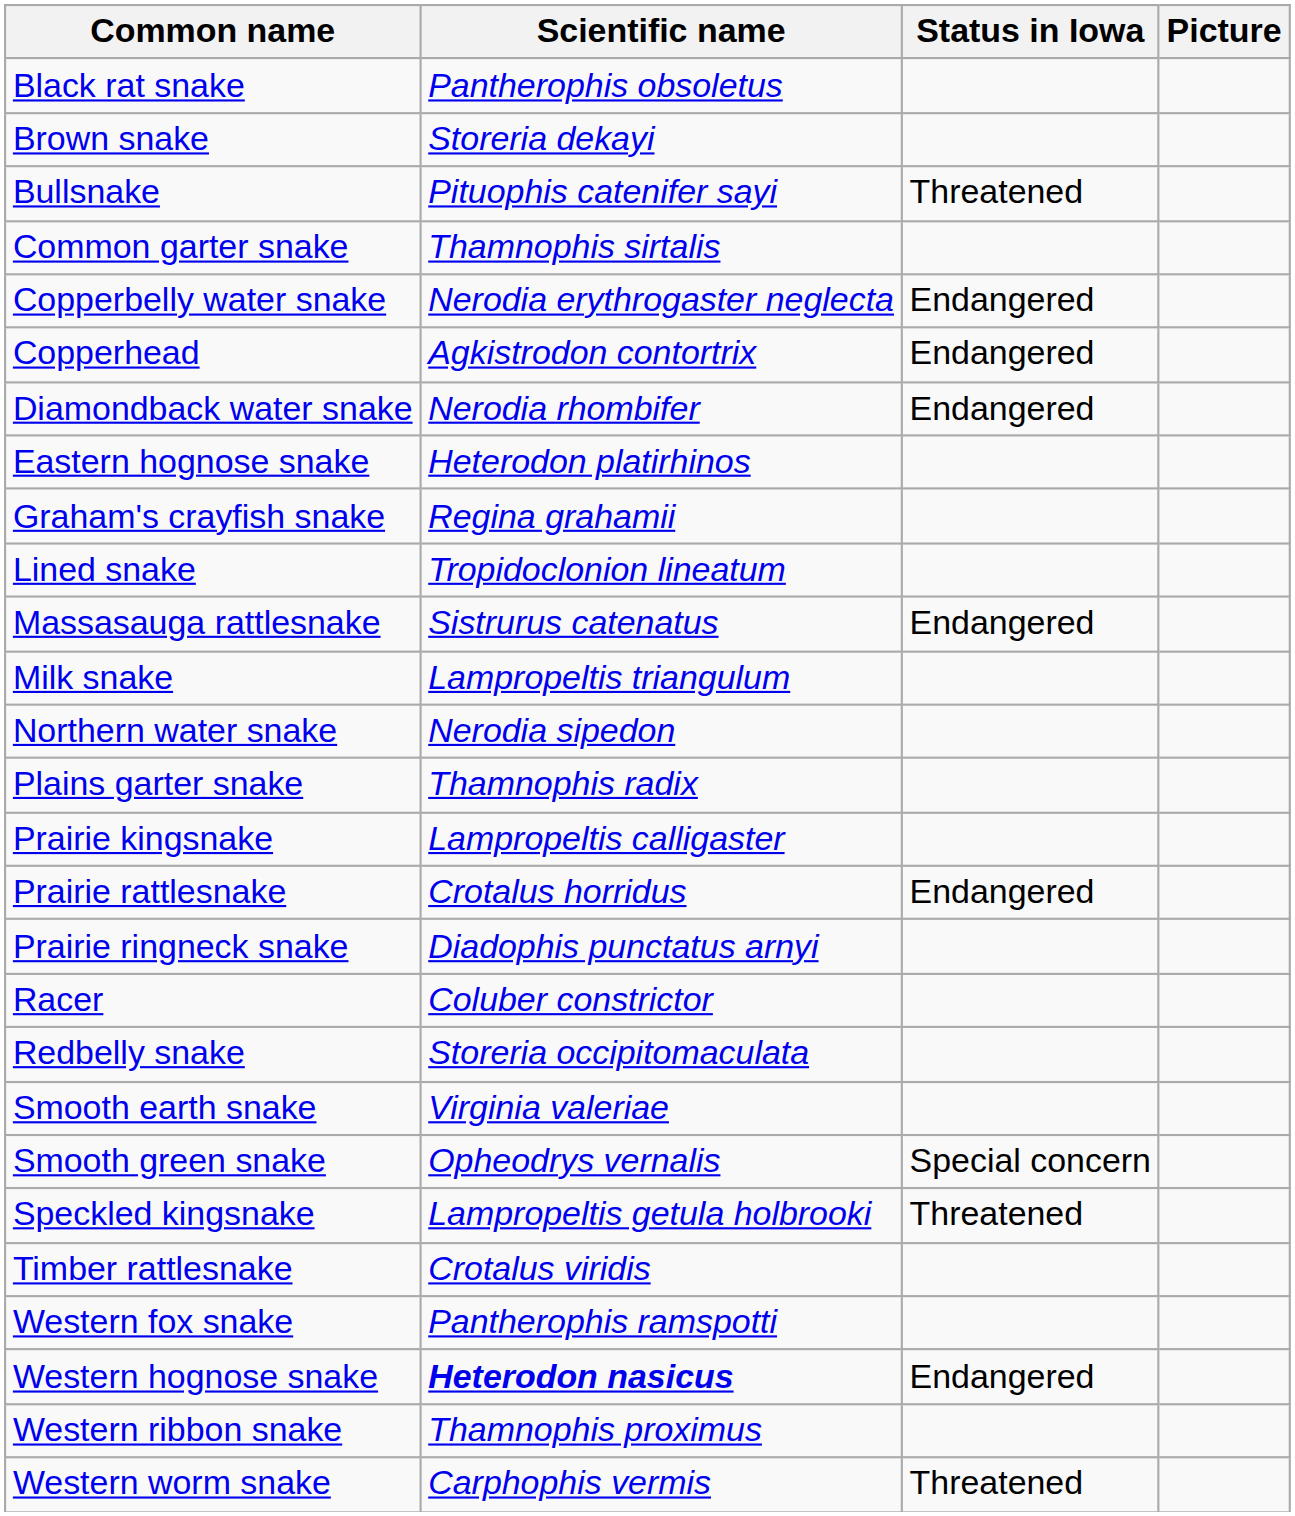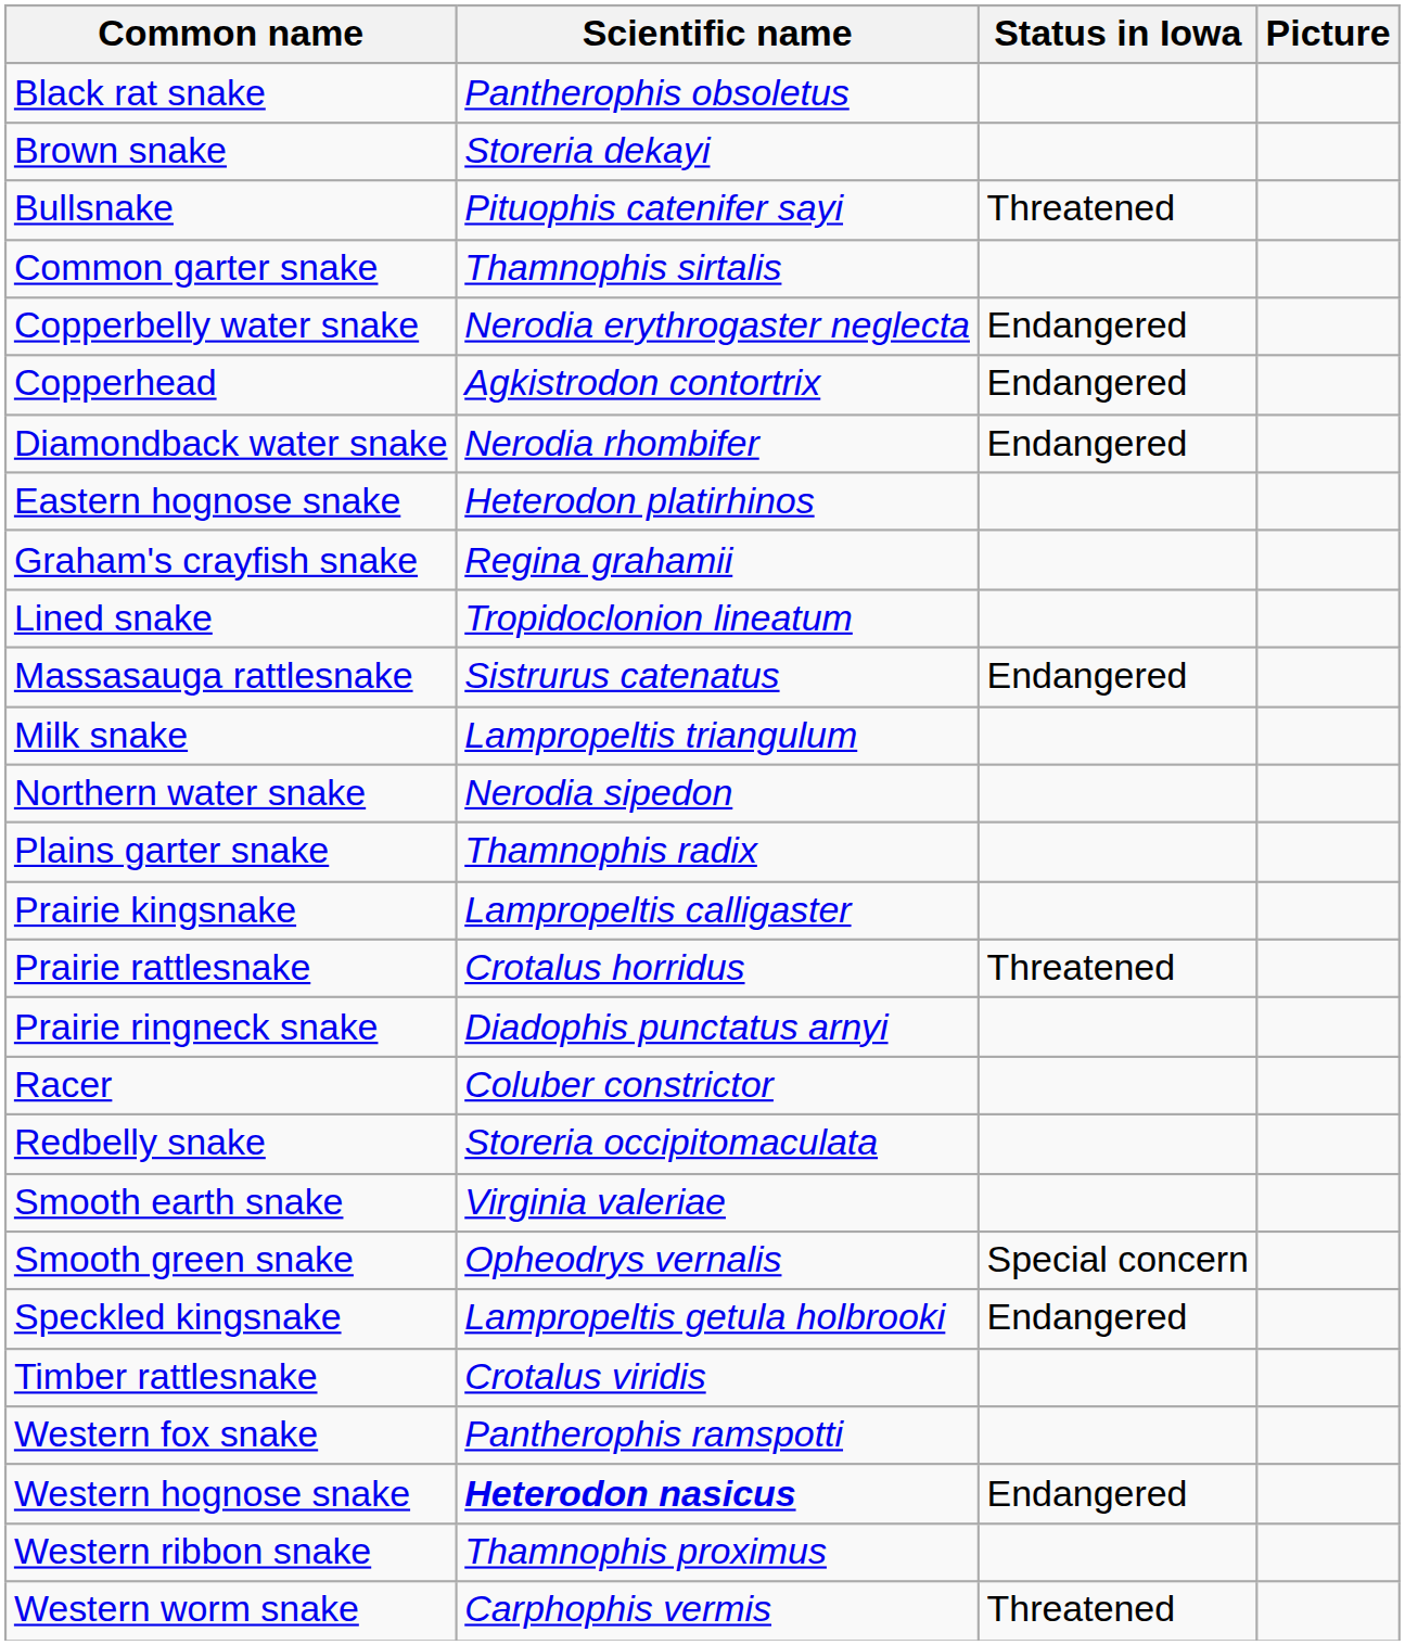Prairie rattlesnake | Status in Iowa: Endangered -> Threatened
Speckled kingsnake | Status in Iowa: Threatened -> Endangered
